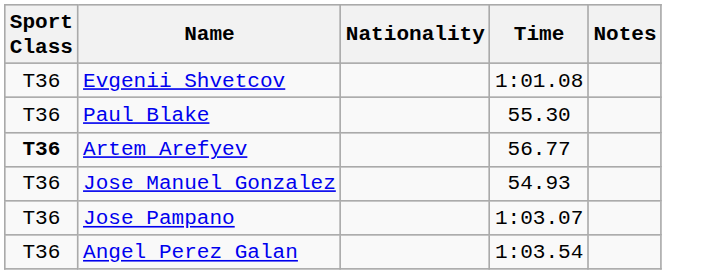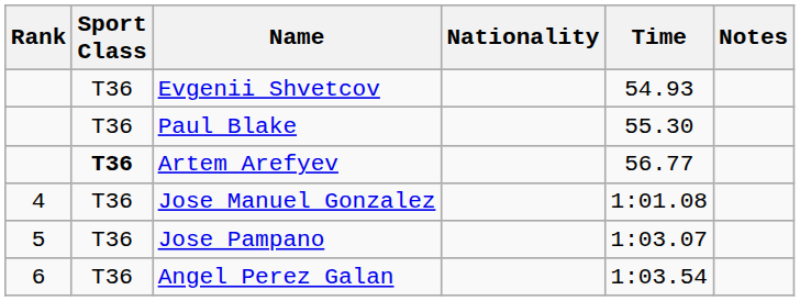+ column: Rank | 4 | 5 | 6
Evgenii Shvetcov | Time: 1:01.08 -> 54.93
Jose Manuel Gonzalez | Time: 54.93 -> 1:01.08
